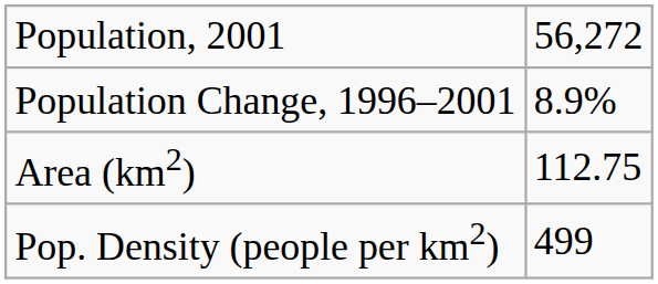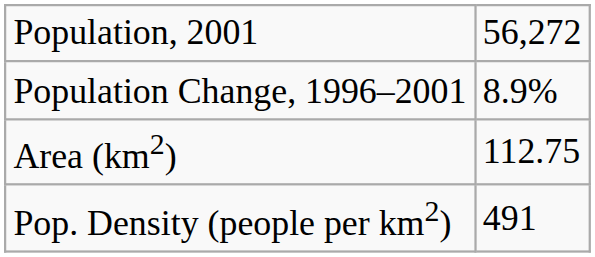Pop. Density (people per km2) | column 2: 499 -> 491
